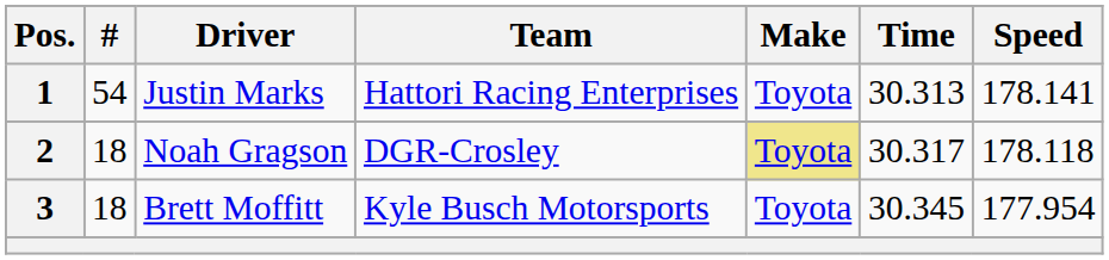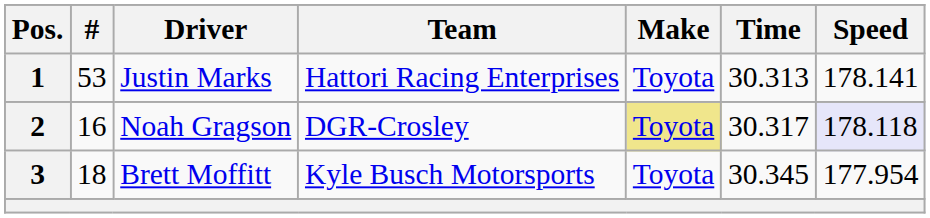1 | #: 54 -> 53
2 | #: 18 -> 16
2 | Speed: no background -> lavender background
